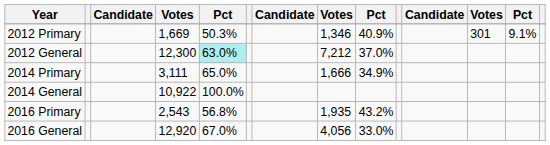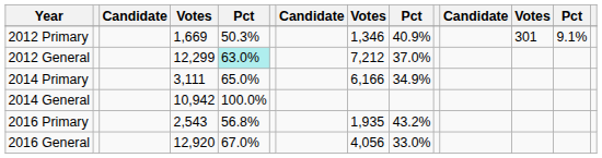2012 General | column 4: 12,300 -> 12,299
2014 Primary | column 8: 1,666 -> 6,166
2014 General | column 4: 10,922 -> 10,942
